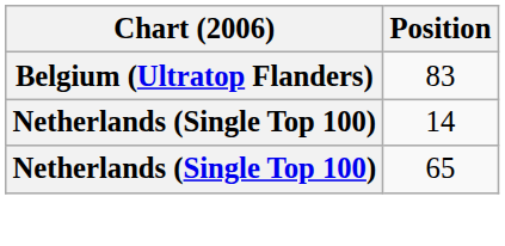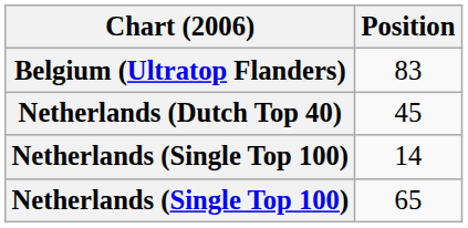+ row: Netherlands (Dutch Top 40) | 45
